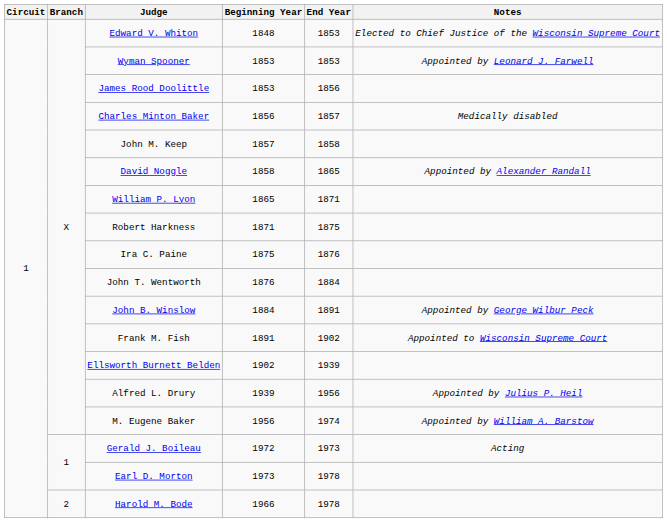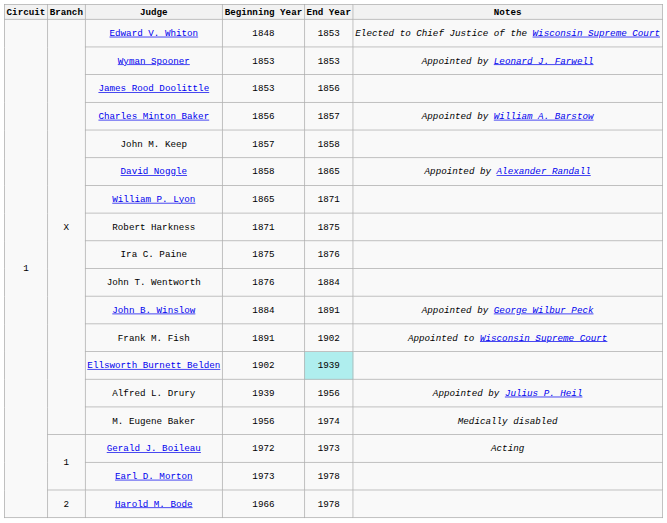Charles Minton Baker | Notes: Medically disabled -> Appointed by William A. Barstow
Ellsworth Burnett Belden | End Year: no background -> paleturquoise background
M. Eugene Baker | Notes: Appointed by William A. Barstow -> Medically disabled
